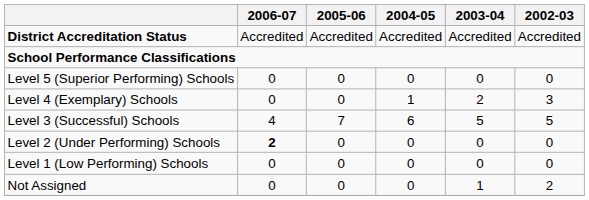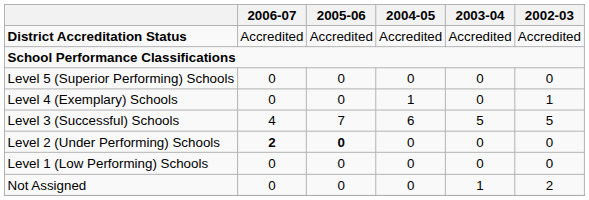Level 4 (Exemplary) Schools | 2003-04: 2 -> 0
Level 4 (Exemplary) Schools | 2002-03: 3 -> 1
Level 2 (Under Performing) Schools | 2005-06: normal -> bold
